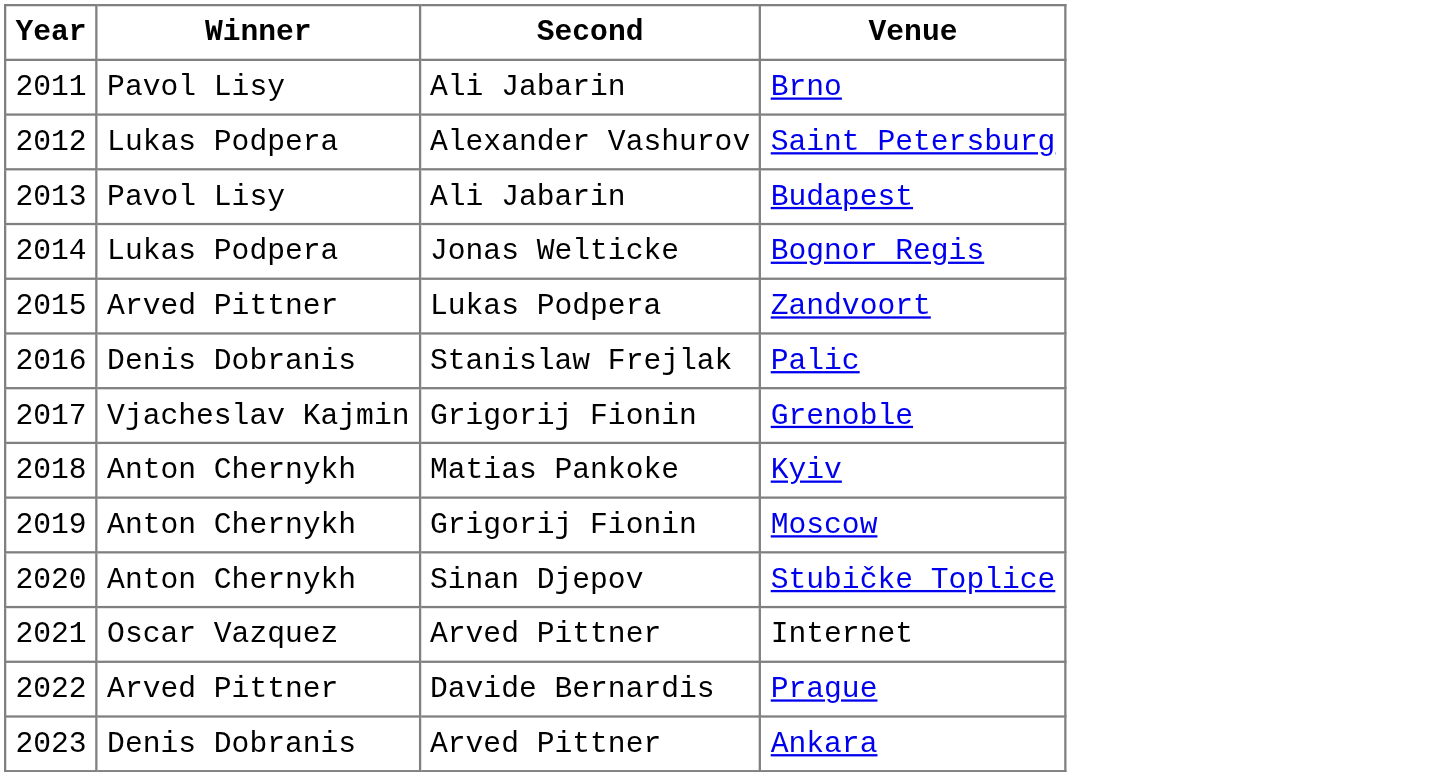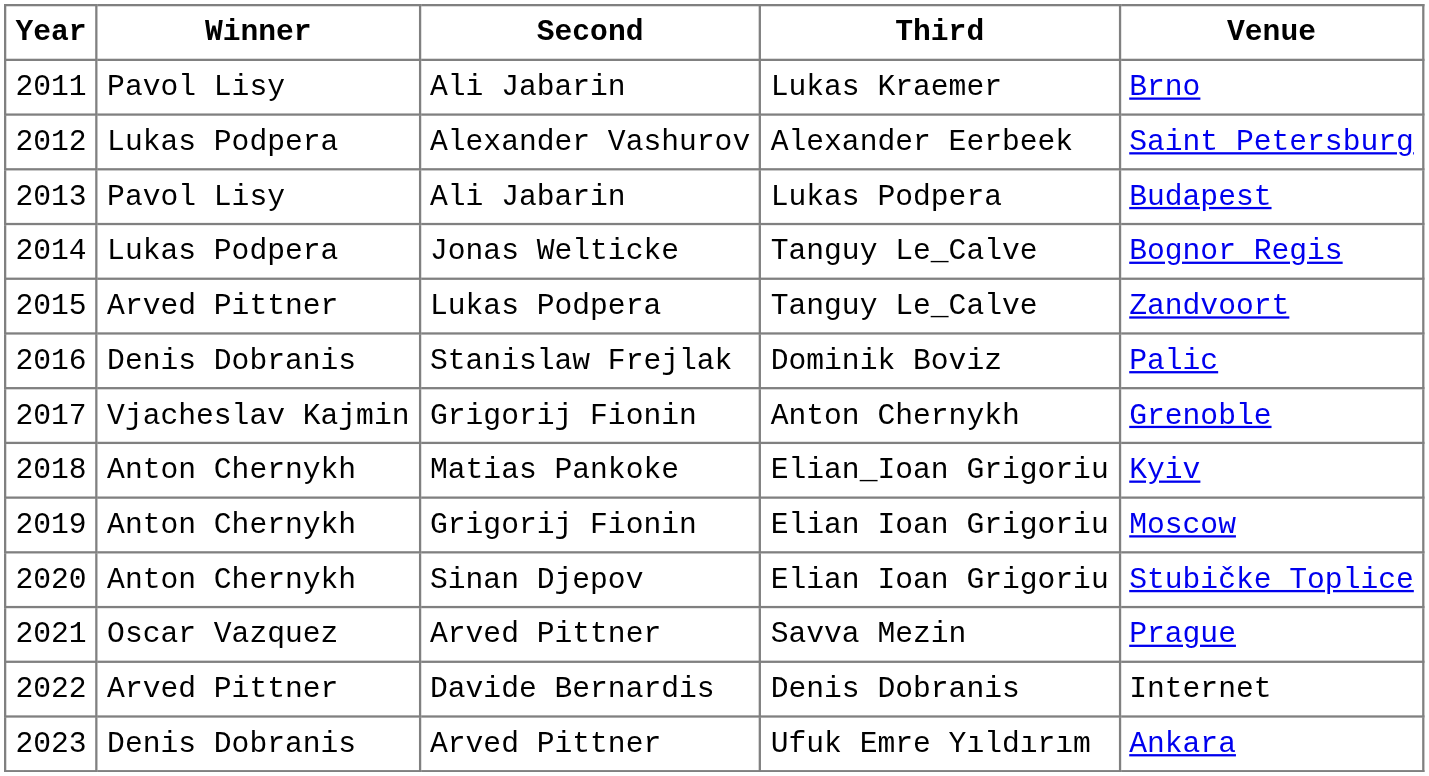+ column: Third | Lukas Kraemer | Alexander Eerbeek | Lukas Podpera | Tanguy Le_Calve | Tanguy Le_Calve | Dominik Boviz | Anton Chernykh | Elian_Ioan Grigoriu | Elian Ioan Grigoriu | Elian Ioan Grigoriu | Savva Mezin | Denis Dobranis | Ufuk Emre Yıldırım
2021 | Venue: Internet -> Prague
2022 | Venue: Prague -> Internet
